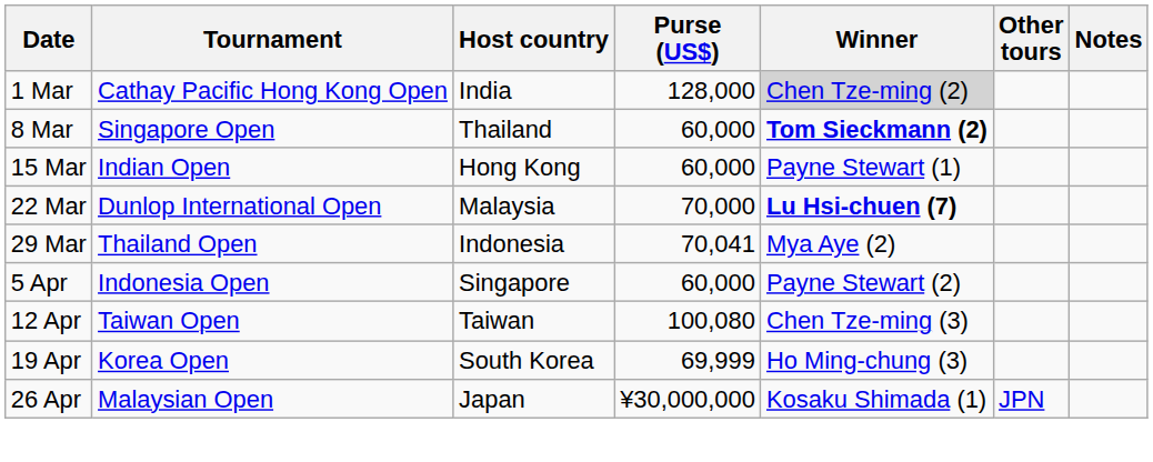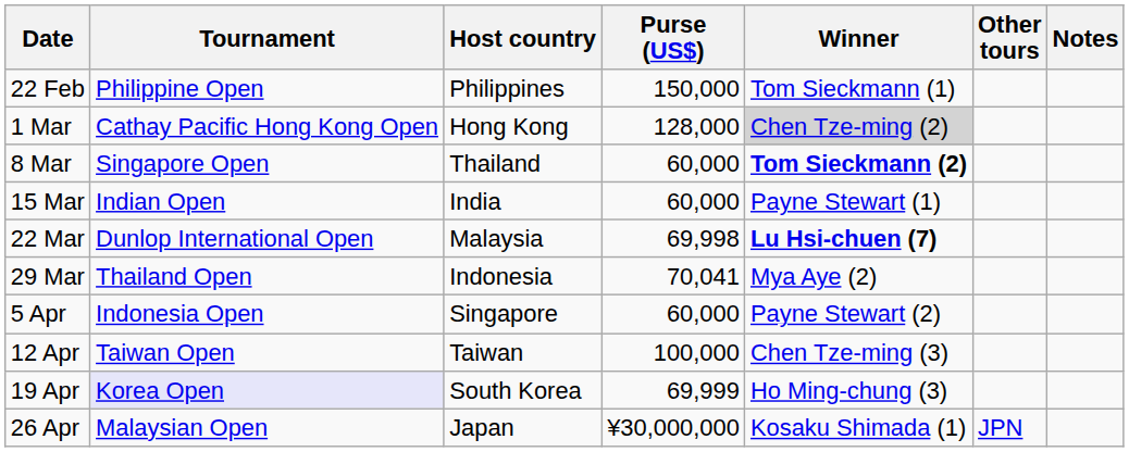+ row: 22 Feb | Philippine Open | Philippines | 150,000 | Tom Sieckmann (1)
1 Mar | Host country: India -> Hong Kong
15 Mar | Host country: Hong Kong -> India
22 Mar | Purse (US$): 70,000 -> 69,998
12 Apr | Purse (US$): 100,080 -> 100,000
19 Apr | Tournament: no background -> lavender background
